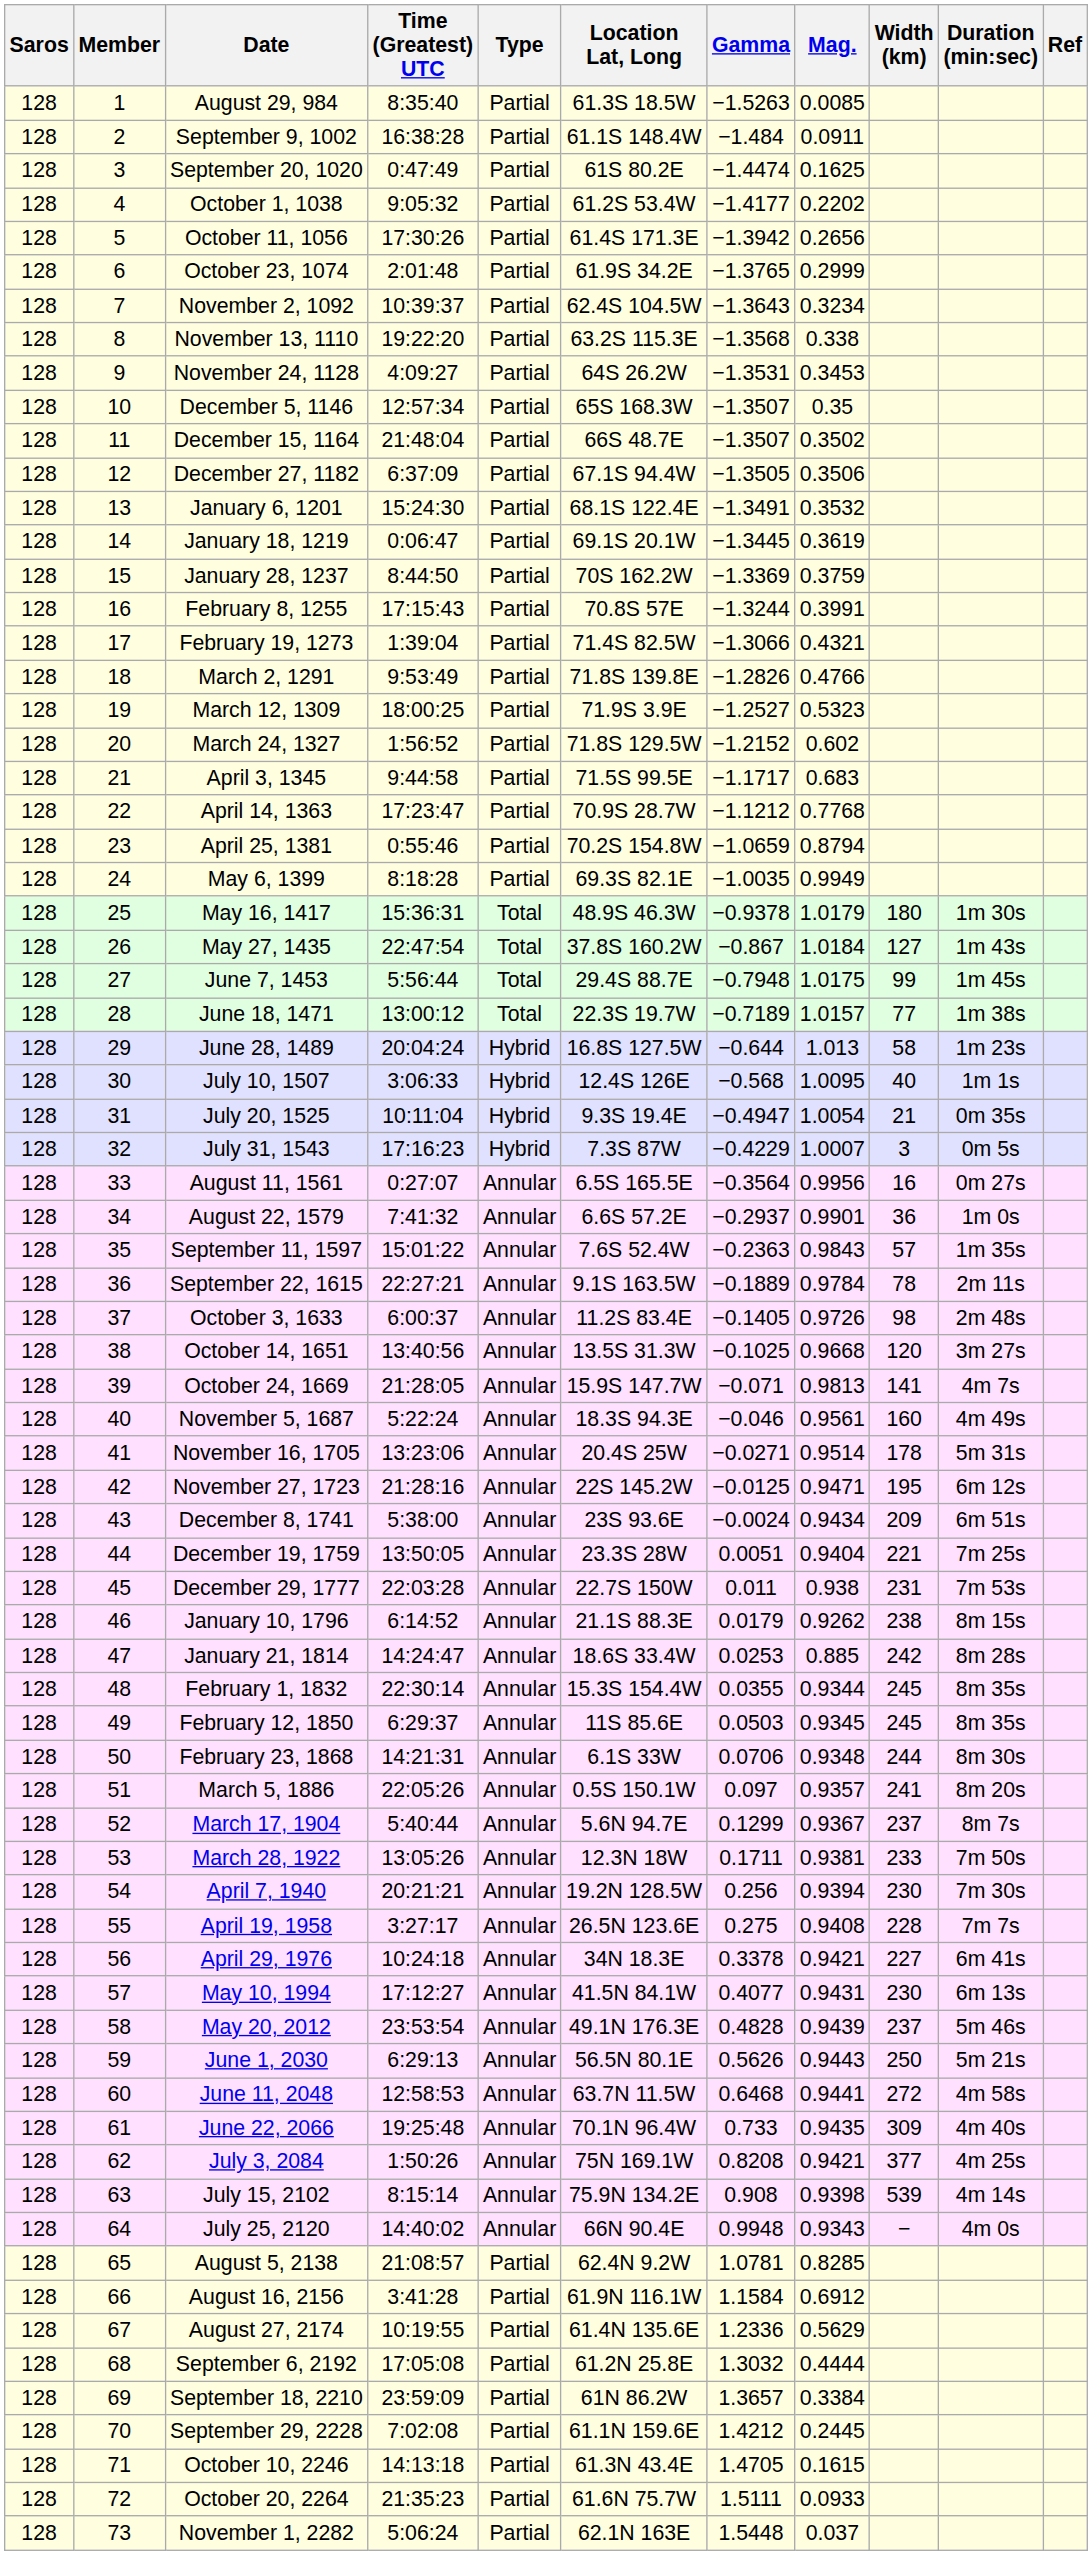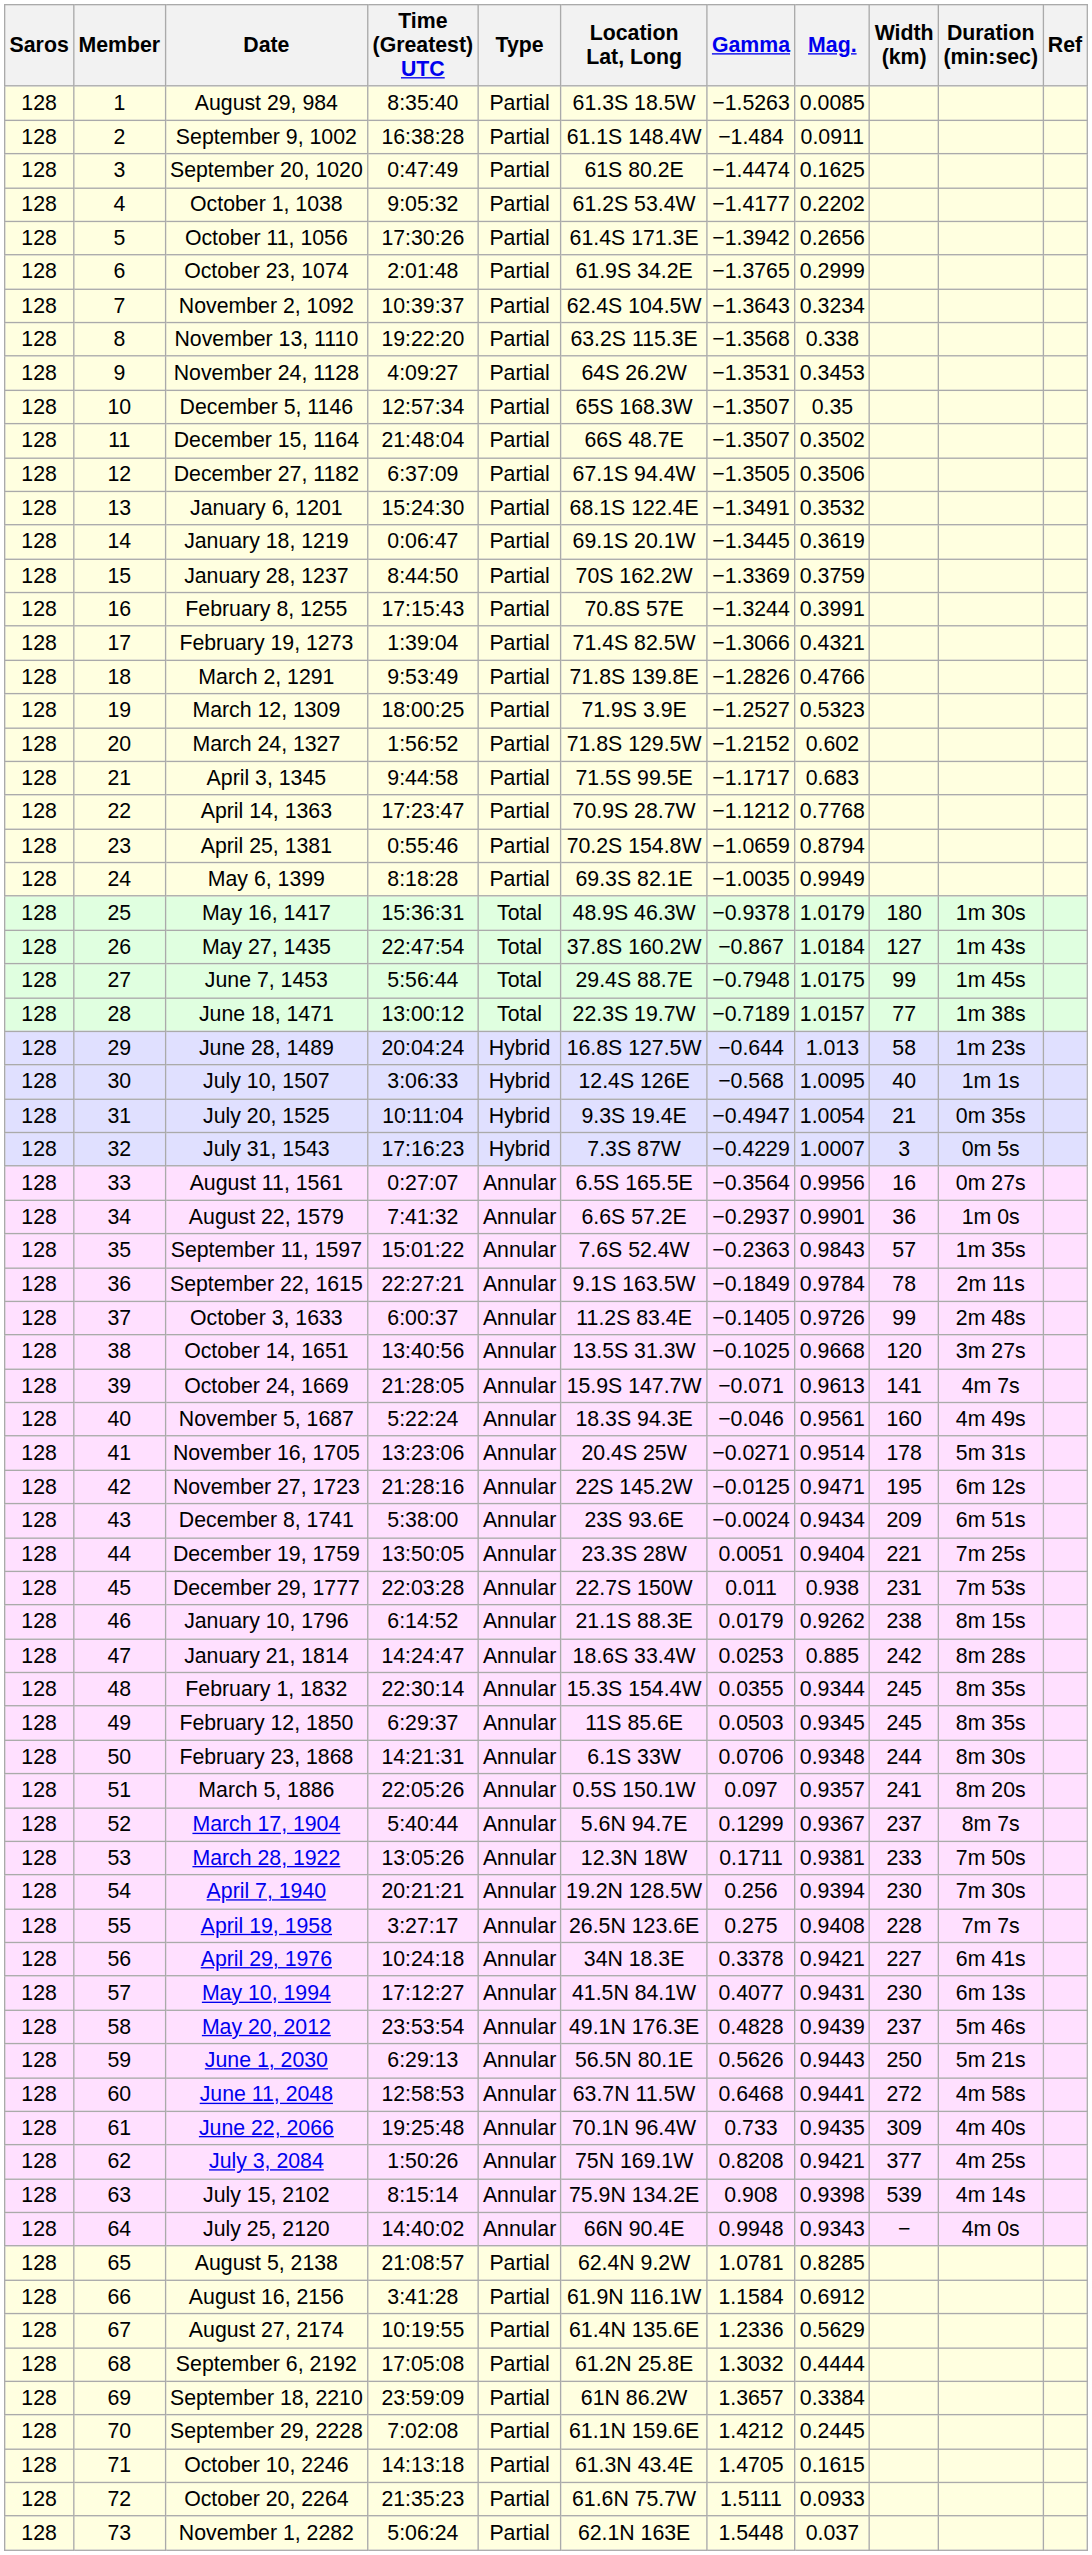September 22, 1615 | Gamma: −0.1889 -> −0.1849
October 3, 1633 | Width (km): 98 -> 99
October 24, 1669 | Mag.: 0.9813 -> 0.9613
